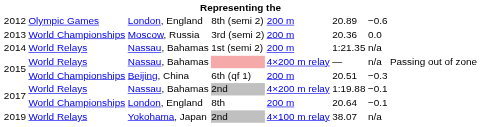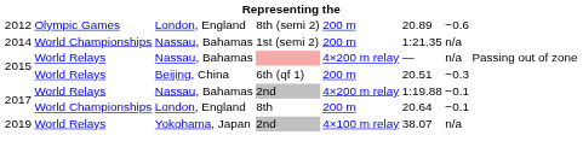- row: 2013 | World Championships | Moscow, Russia | 3rd (semi 2) | 200 m | 20.36 | 0.0
1st (semi 2) | column 2: World Relays -> World Championships
6th (qf 1) | column 2: World Championships -> World Relays
